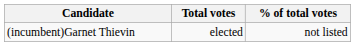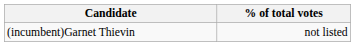- column: Total votes | elected
